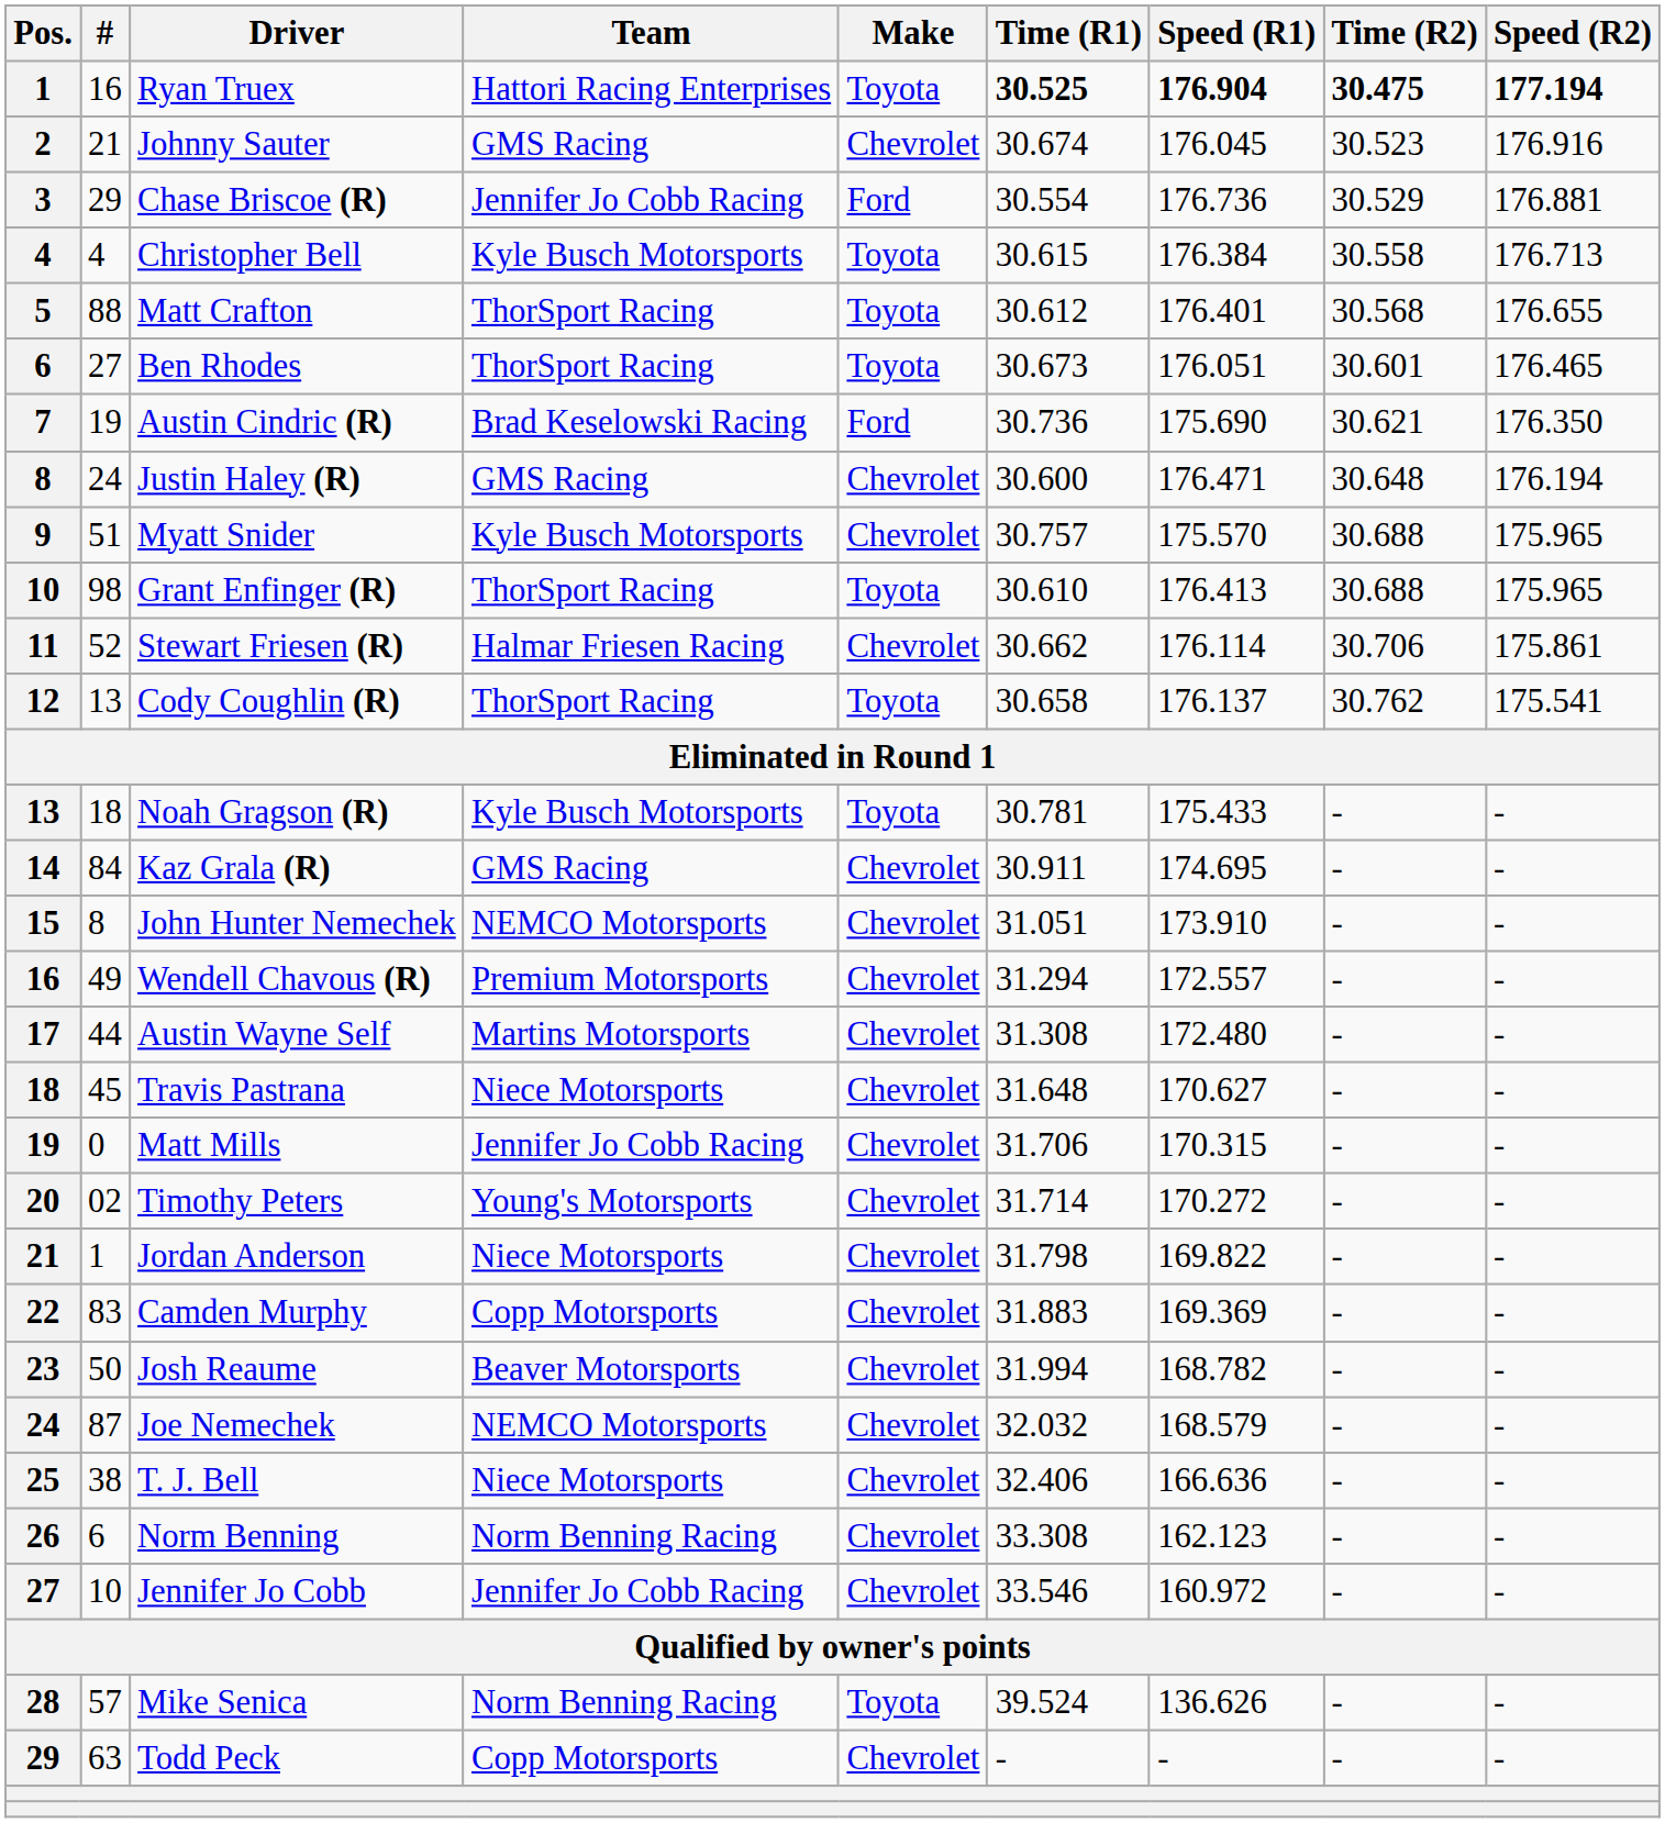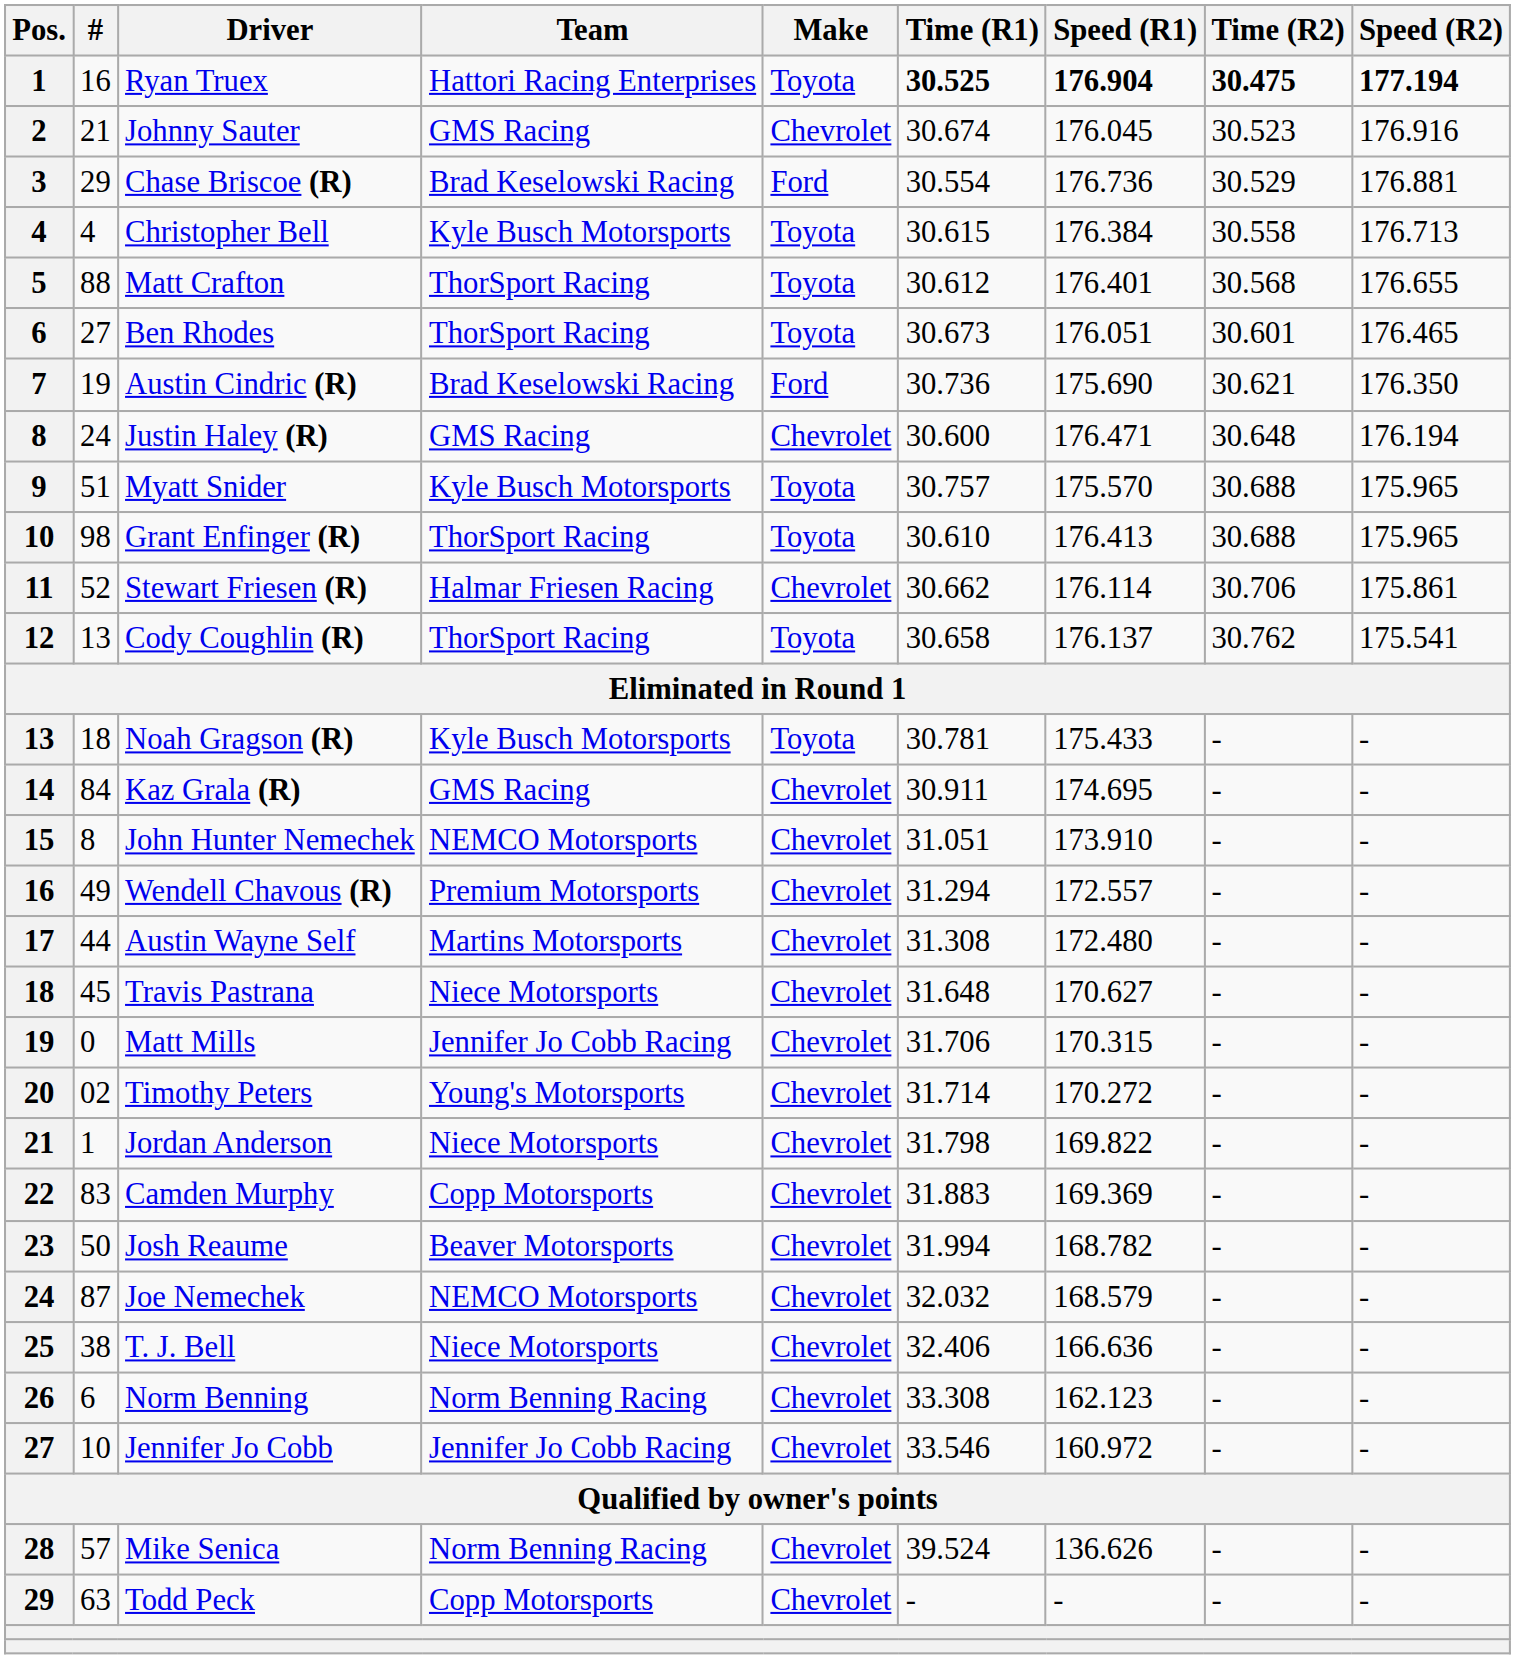Chase Briscoe (R) | Team: Jennifer Jo Cobb Racing -> Brad Keselowski Racing
Myatt Snider | Make: Chevrolet -> Toyota
Mike Senica | Make: Toyota -> Chevrolet
